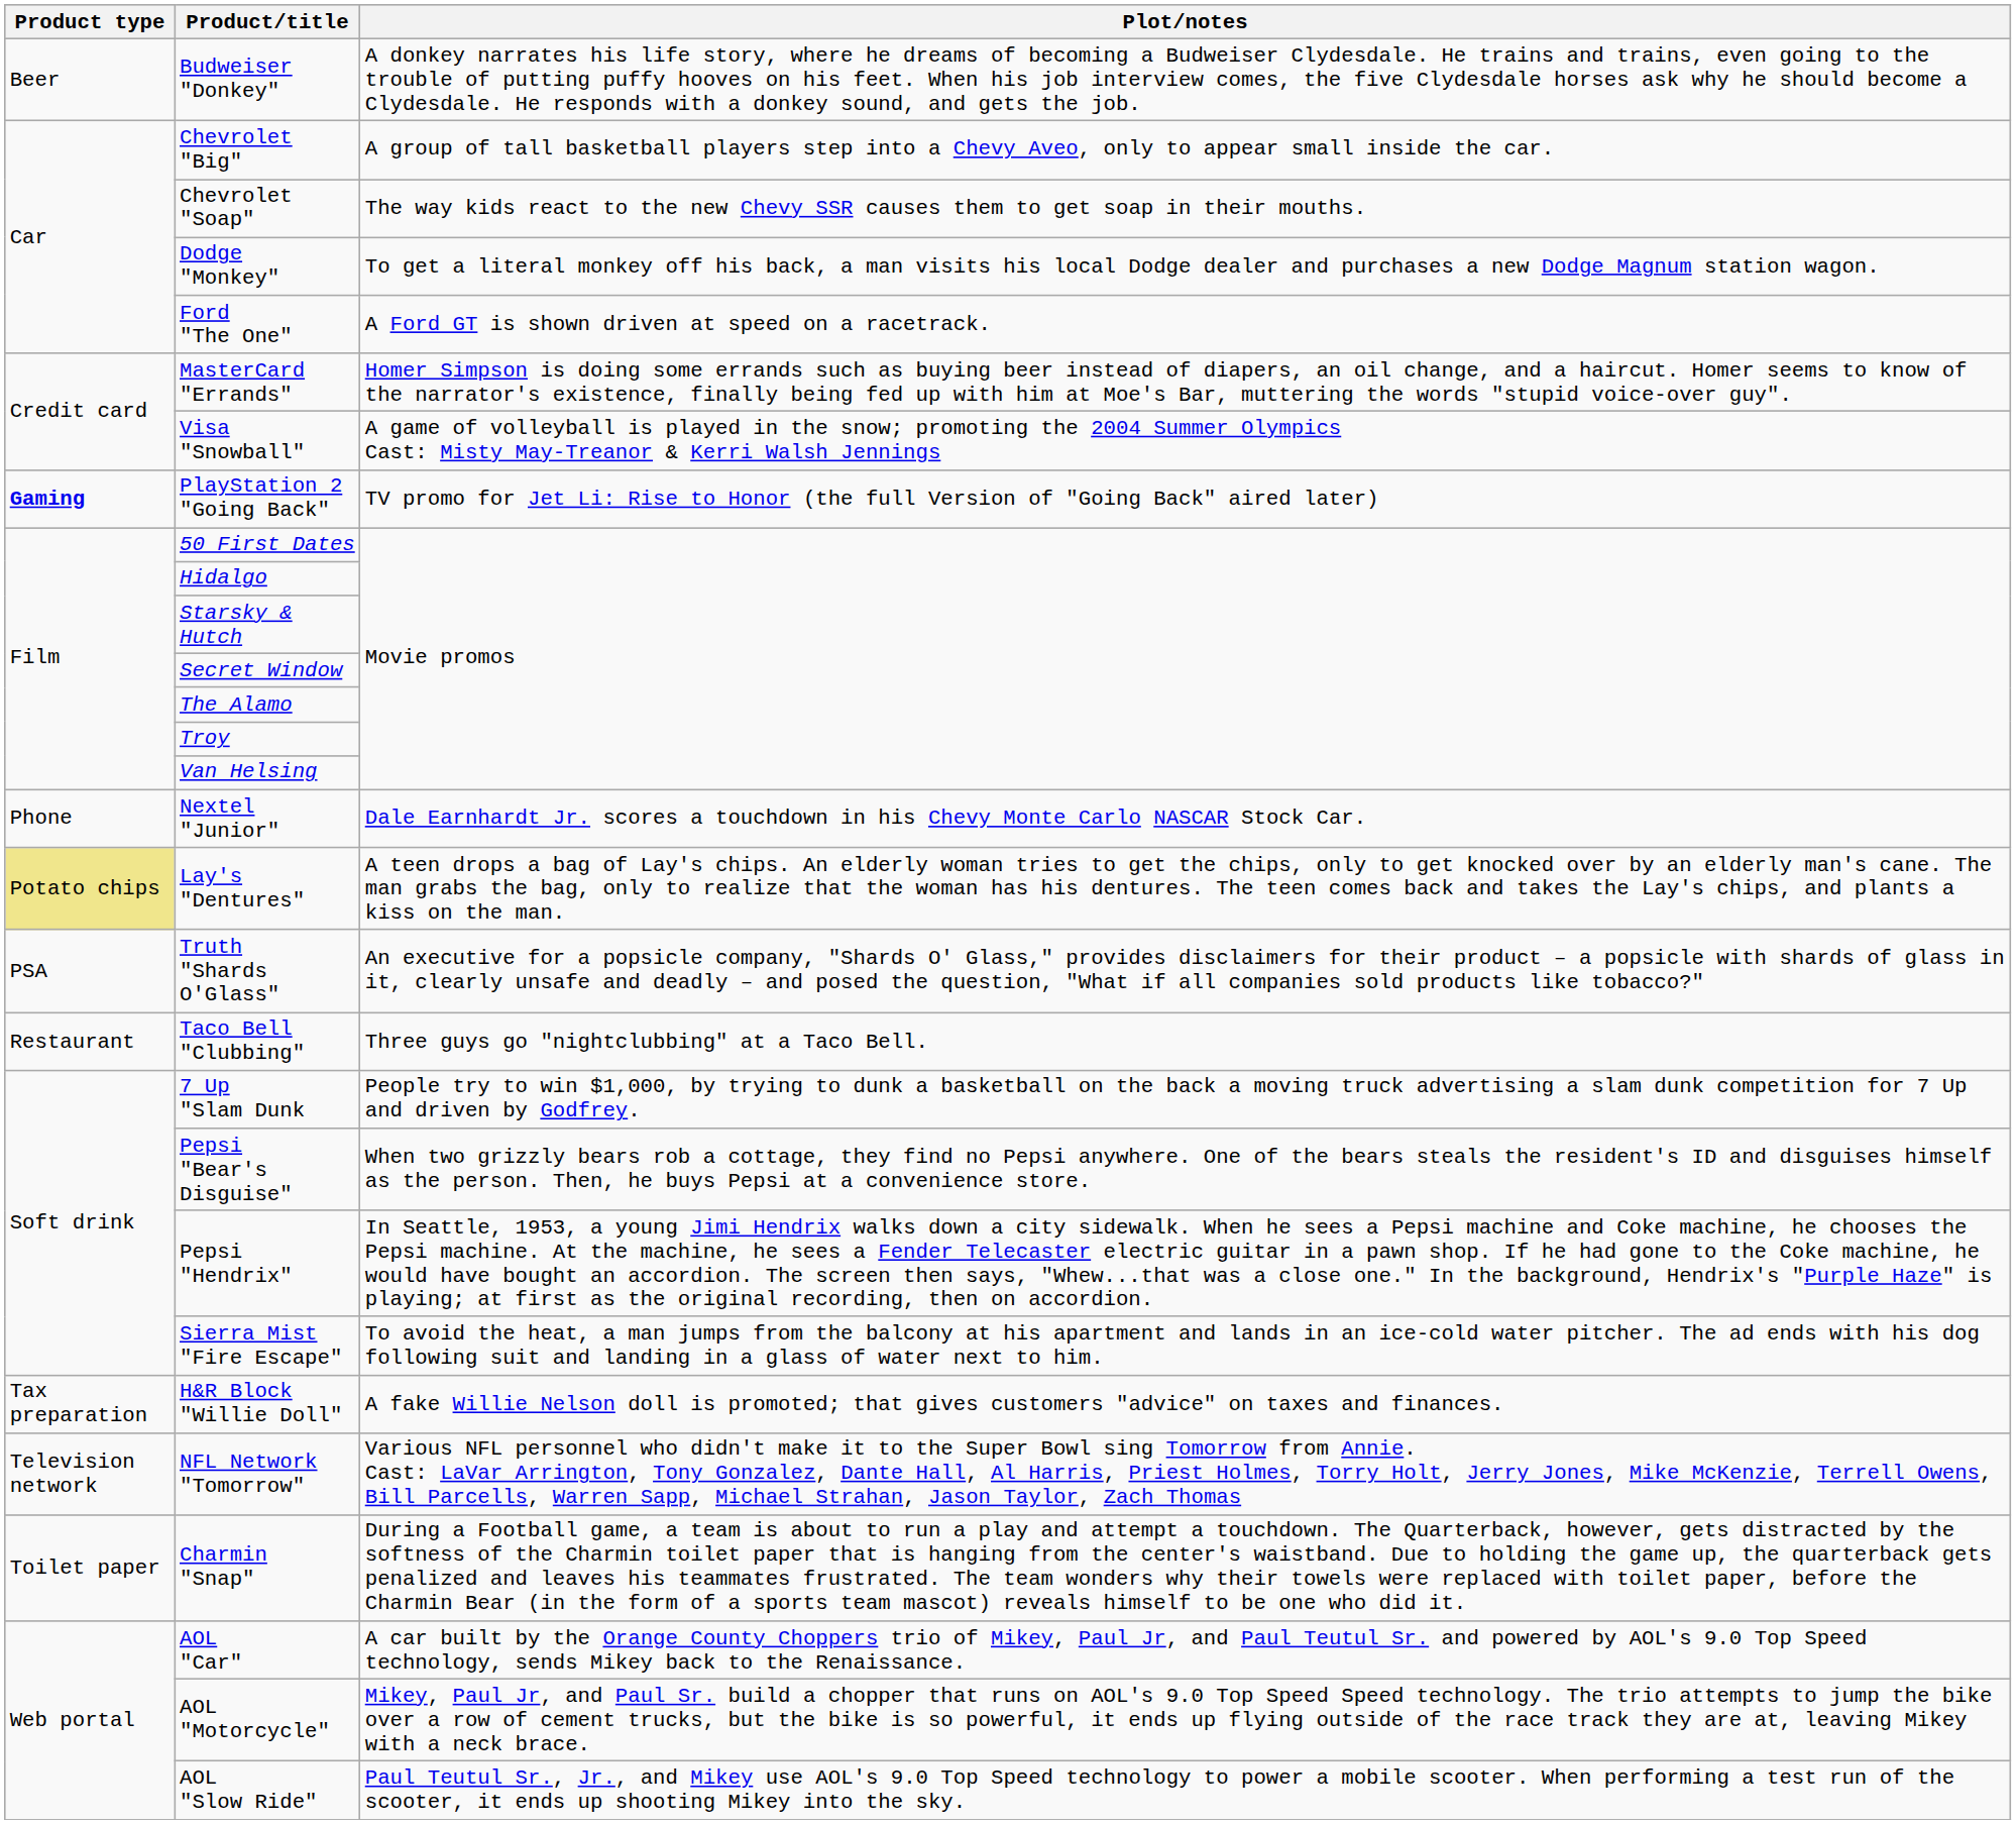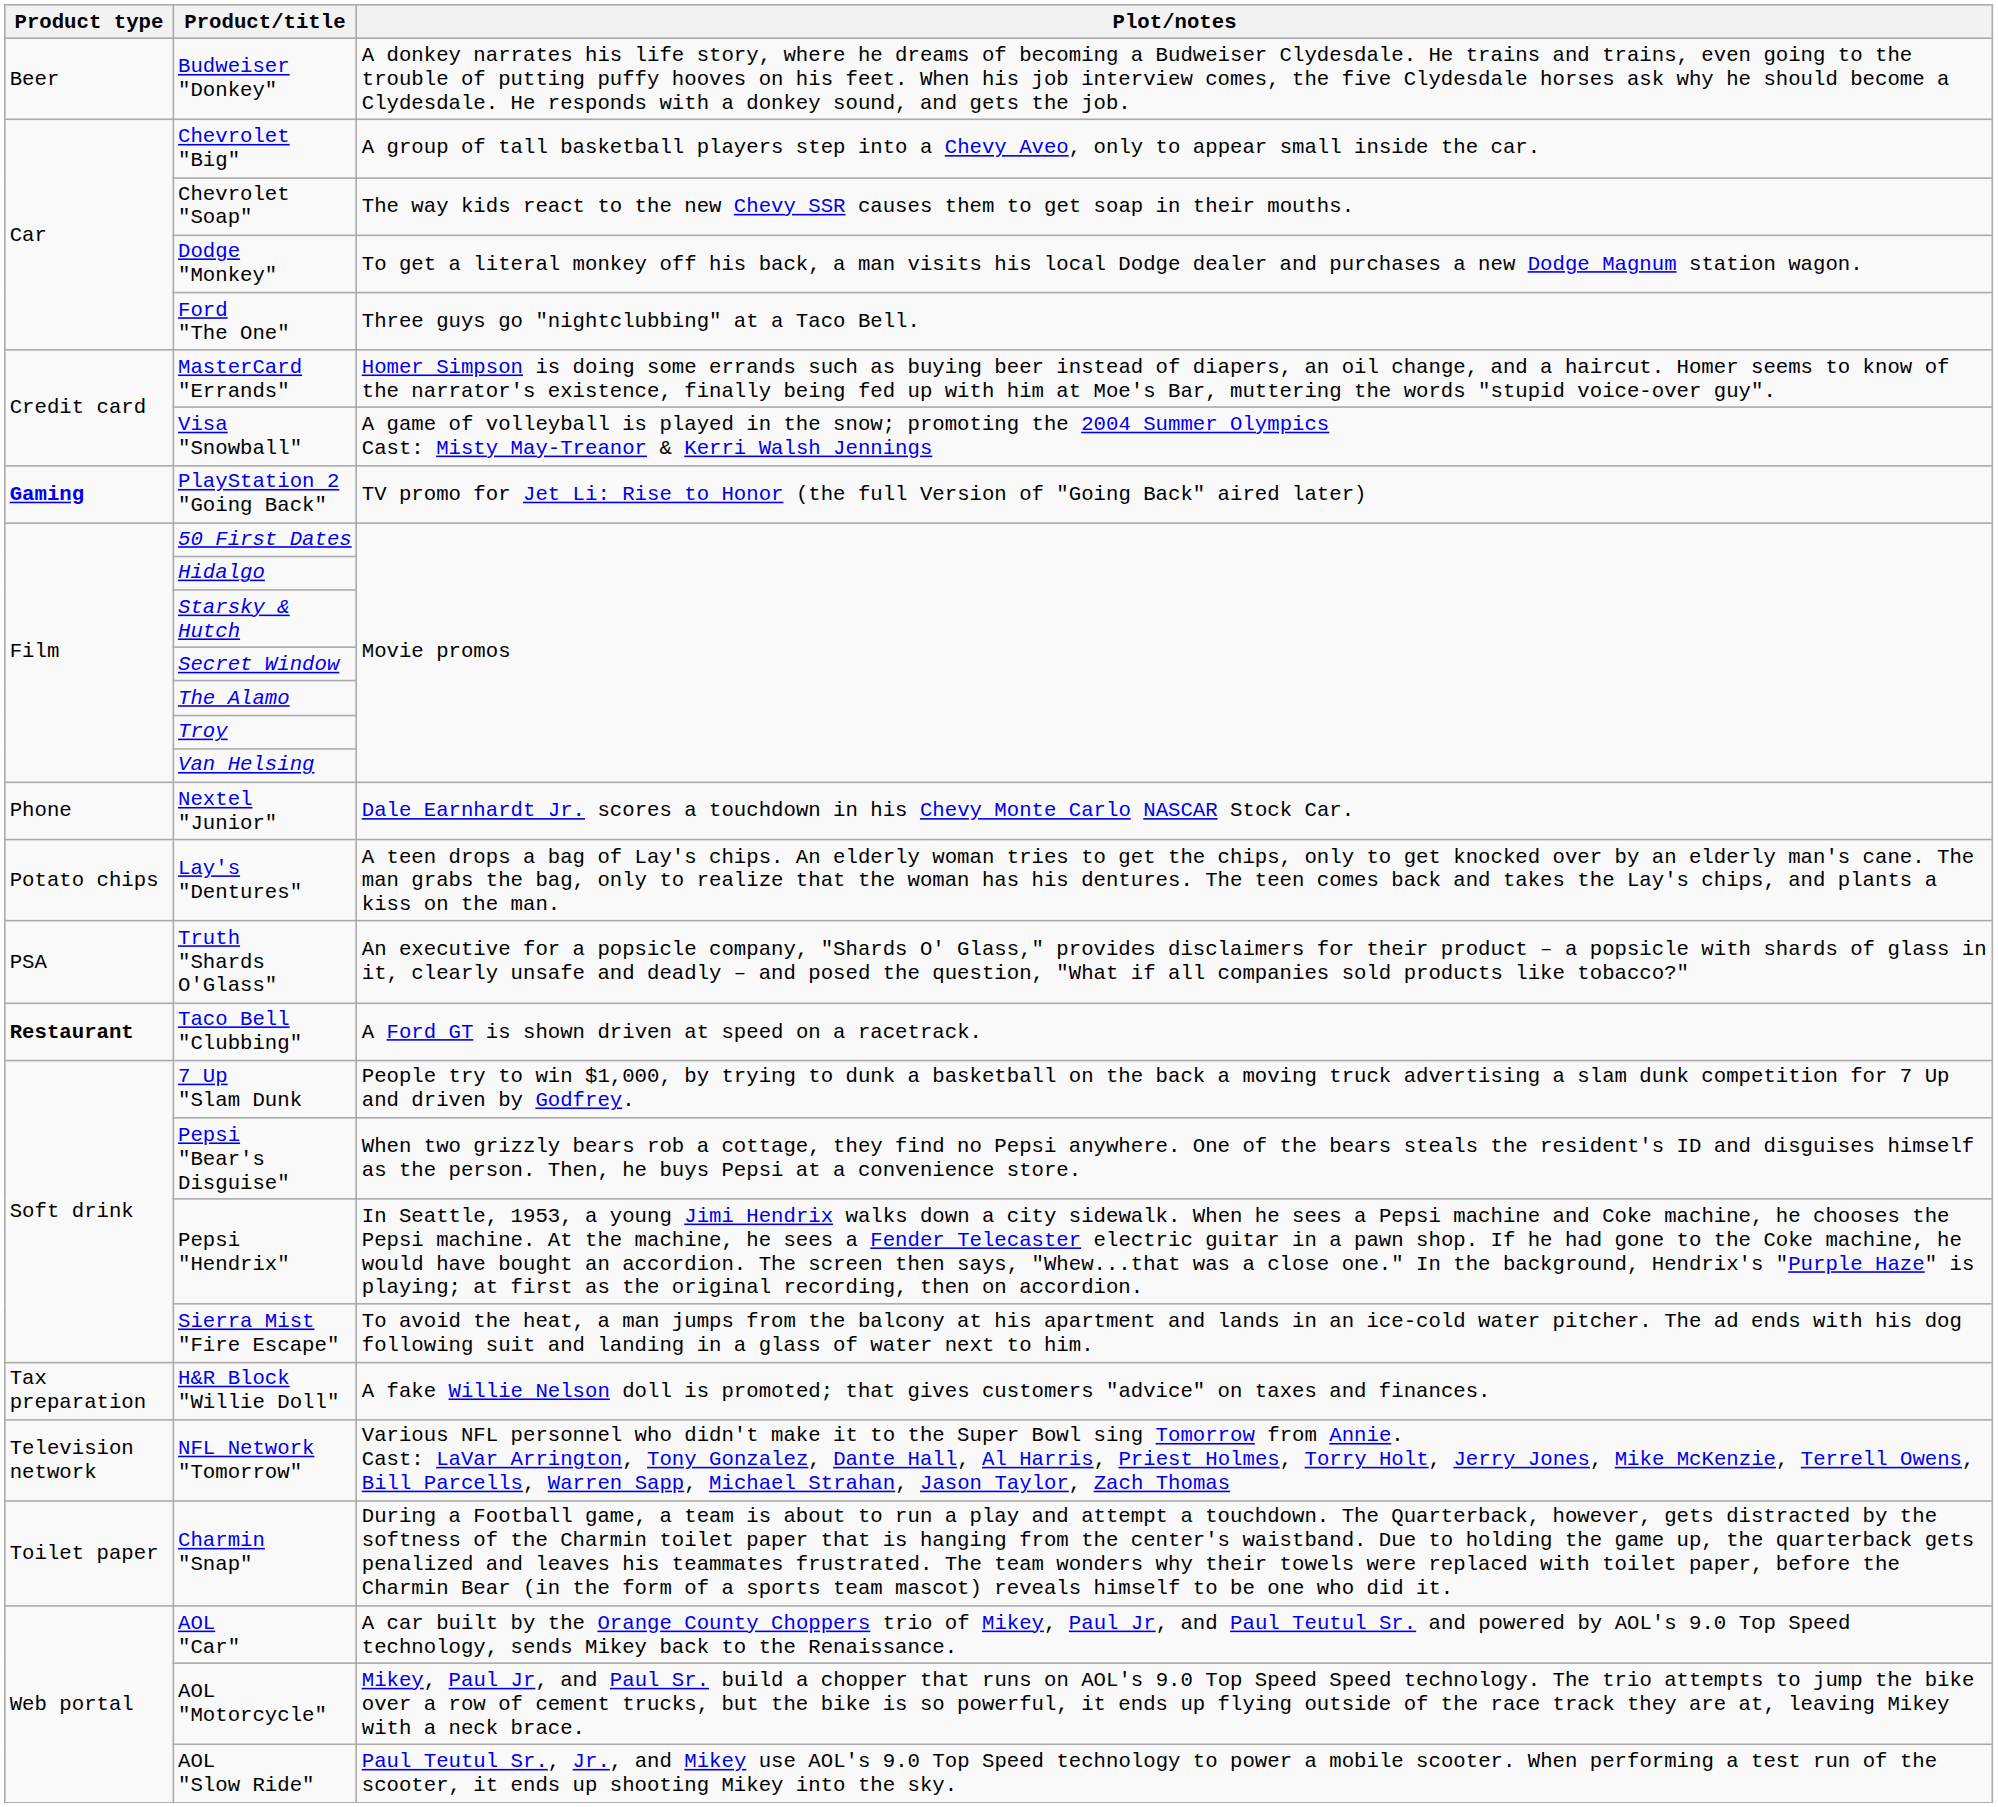Ford "The One" | Plot/notes: A Ford GT is shown driven at speed on a racetrack. -> Three guys go "nightclubbing" at a Taco Bell.
Lay's "Dentures" | Product type: khaki background -> no background
Taco Bell "Clubbing" | Product type: normal -> bold
Taco Bell "Clubbing" | Plot/notes: Three guys go "nightclubbing" at a Taco Bell. -> A Ford GT is shown driven at speed on a racetrack.
